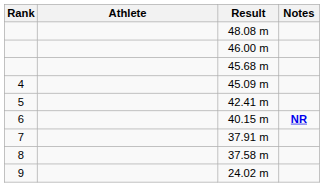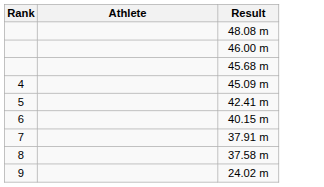- column: Notes | NR
